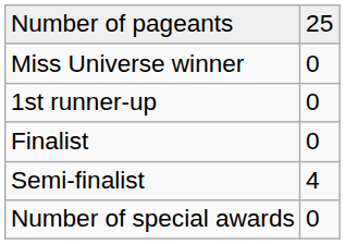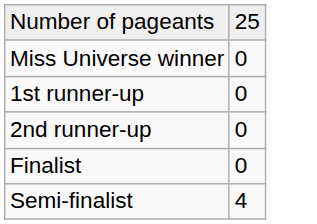+ row: 2nd runner-up | 0
- row: Number of special awards | 0
